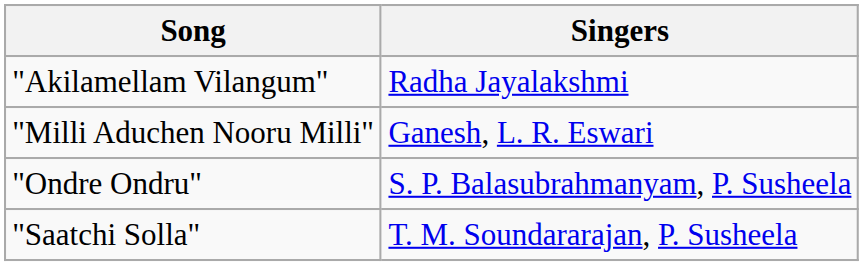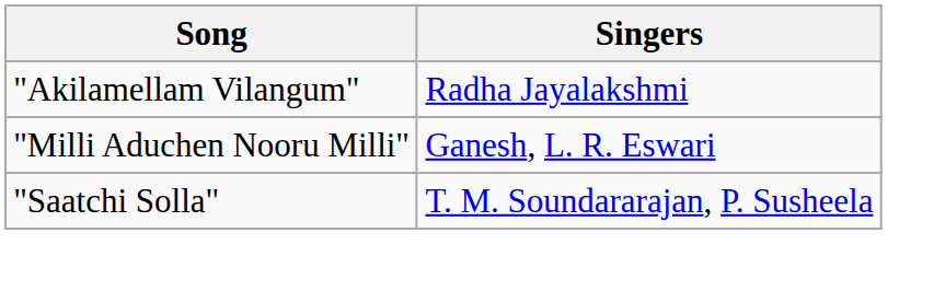- row: "Ondre Ondru" | S. P. Balasubrahmanyam, P. Susheela
